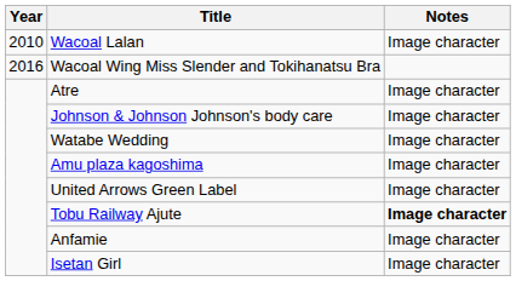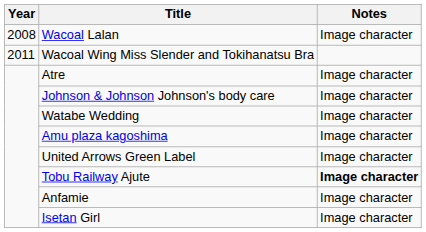Wacoal Lalan | Year: 2010 -> 2008
Wacoal Wing Miss Slender and Tokihanatsu Bra | Year: 2016 -> 2011
